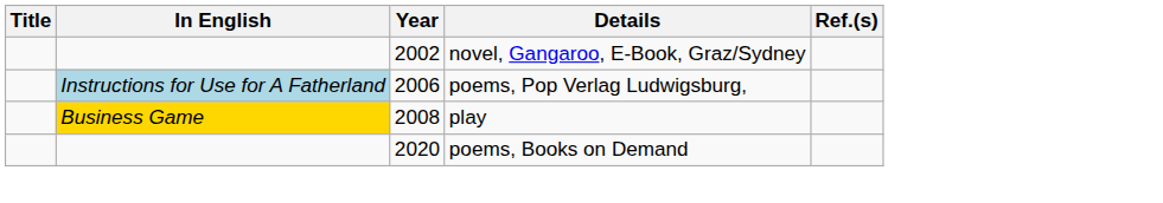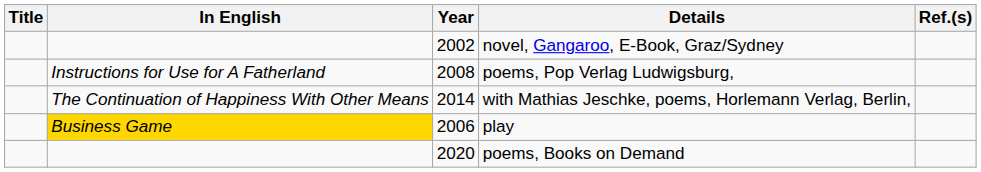poems, Pop Verlag Ludwigsburg, | In English: lightblue background -> no background
poems, Pop Verlag Ludwigsburg, | Year: 2006 -> 2008
+ row: The Continuation of Happiness With Other Means | 2014 | with Mathias Jeschke, poems, Horlemann Verlag, Berlin,
play | Year: 2008 -> 2006
